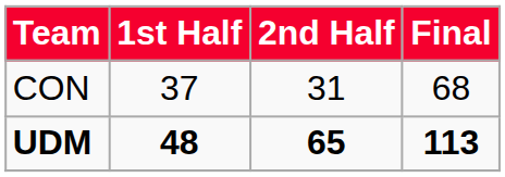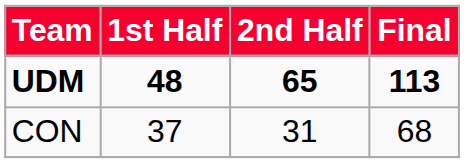rows swapped: CON <-> UDM
